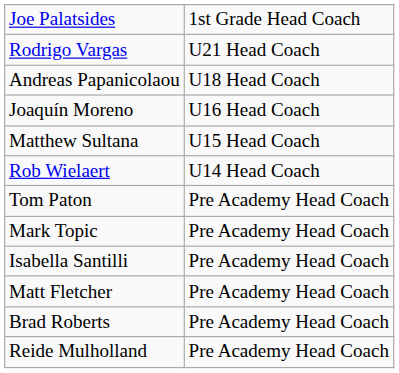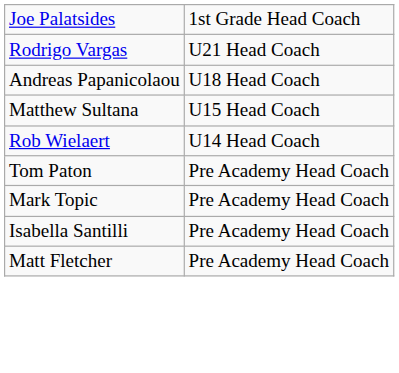- row: Joaquín Moreno | U16 Head Coach
- row: Brad Roberts | Pre Academy Head Coach
- row: Reide Mulholland | Pre Academy Head Coach
